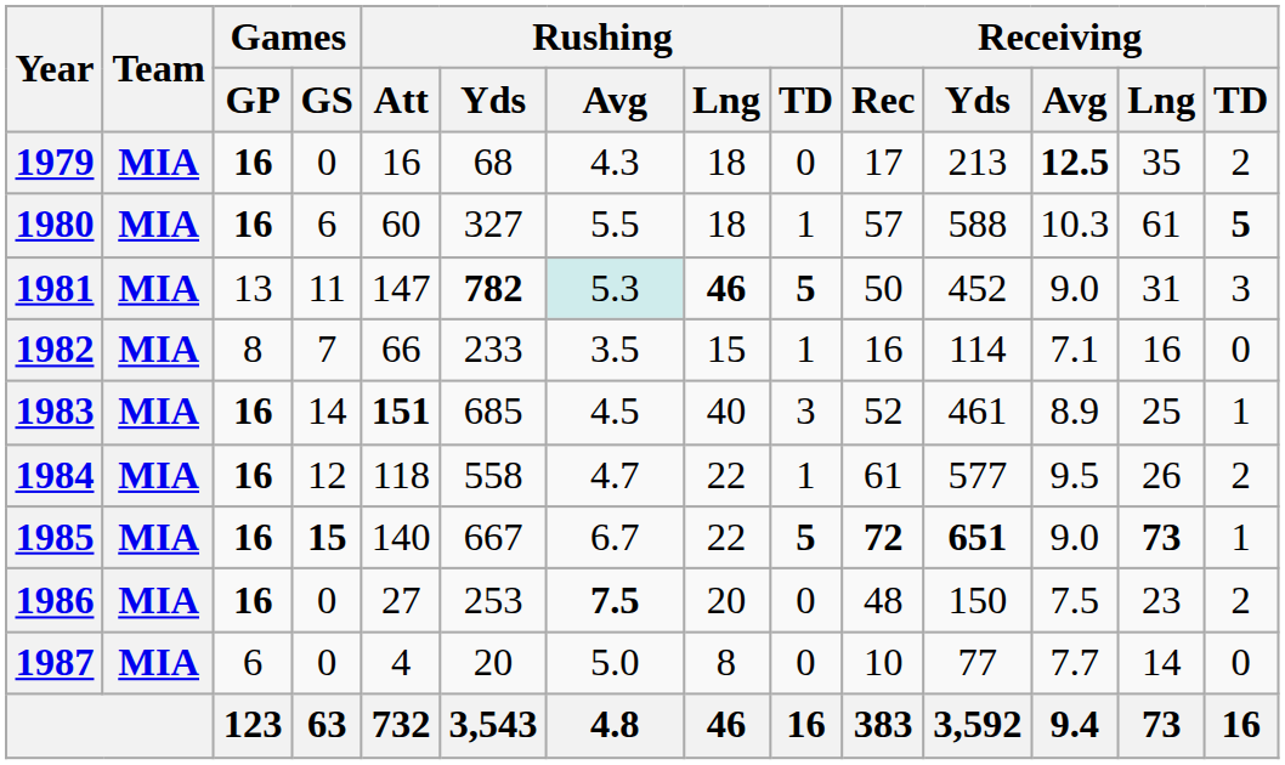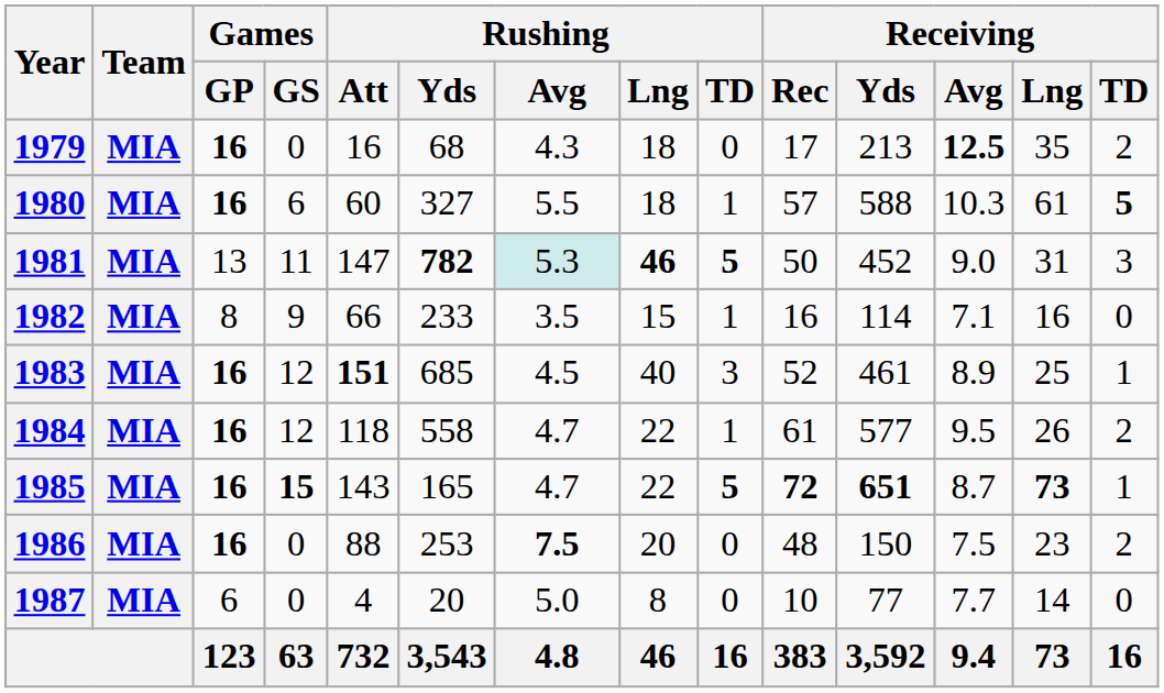1982 | Games / GS: 7 -> 9
1983 | Games / GS: 14 -> 12
1985 | Rushing / Att: 140 -> 143
1985 | Rushing / Yds: 667 -> 165
1985 | Rushing / Avg: 6.7 -> 4.7
1985 | Receiving / Avg: 9.0 -> 8.7
1986 | Rushing / Att: 27 -> 88
